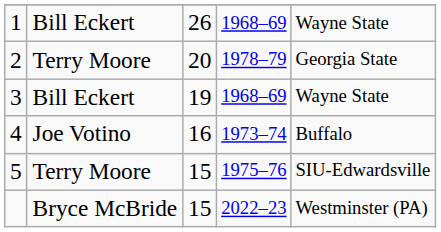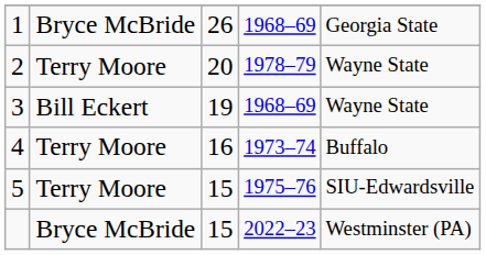1 | column 2: Bill Eckert -> Bryce McBride
1 | column 5: Wayne State -> Georgia State
2 | column 5: Georgia State -> Wayne State
4 | column 2: Joe Votino -> Terry Moore
